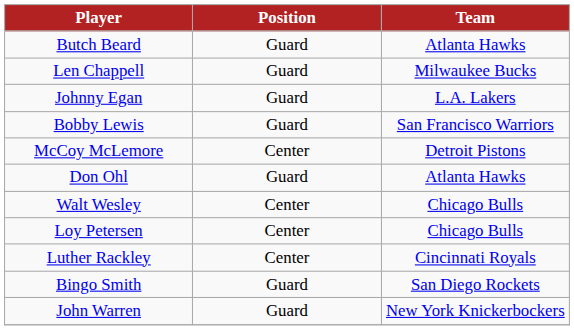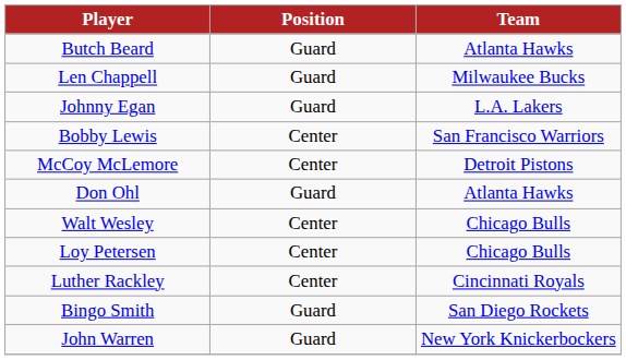Bobby Lewis | Position: Guard -> Center
